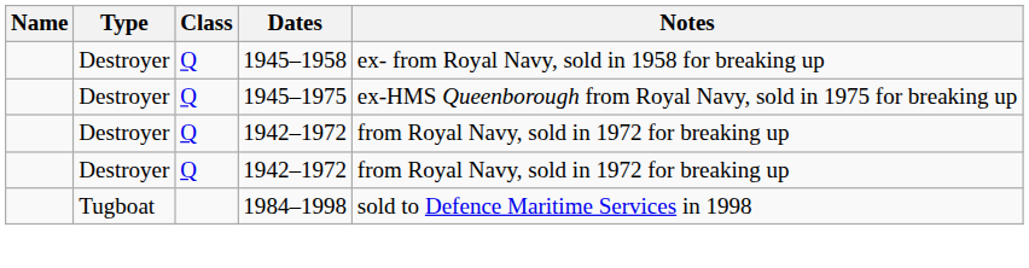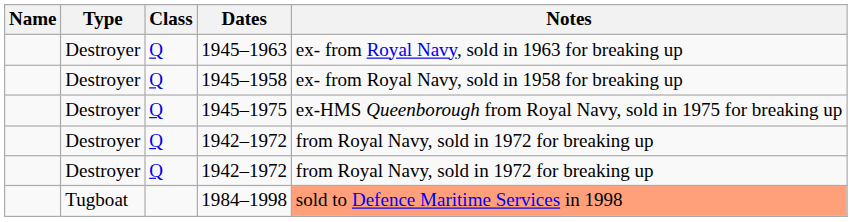+ row: Destroyer | Q | 1945–1963 | ex- from Royal Navy, sold in 1963 for breaking up
1984–1998 | Notes: no background -> lightsalmon background
